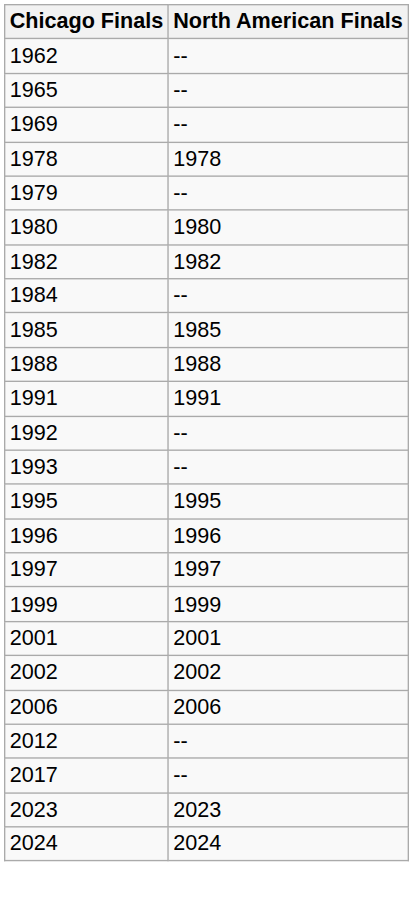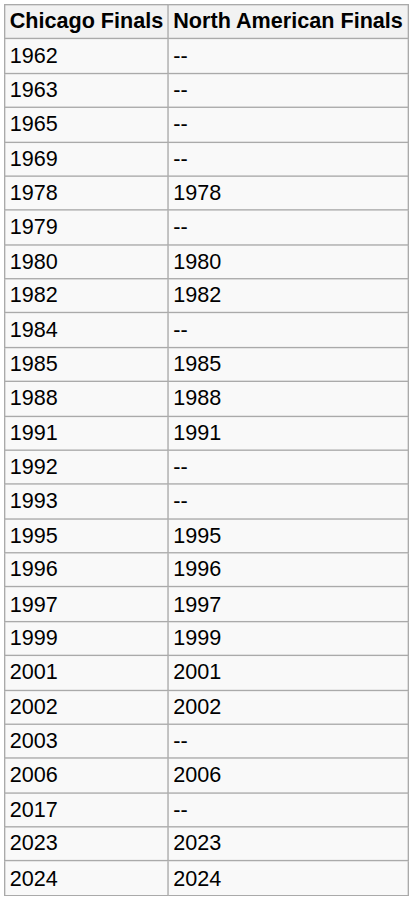+ row: 1963 | --
+ row: 2003 | --
- row: 2012 | --
